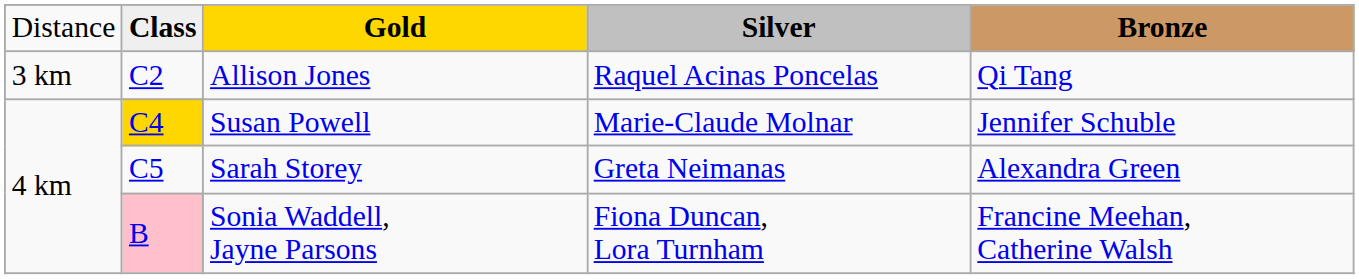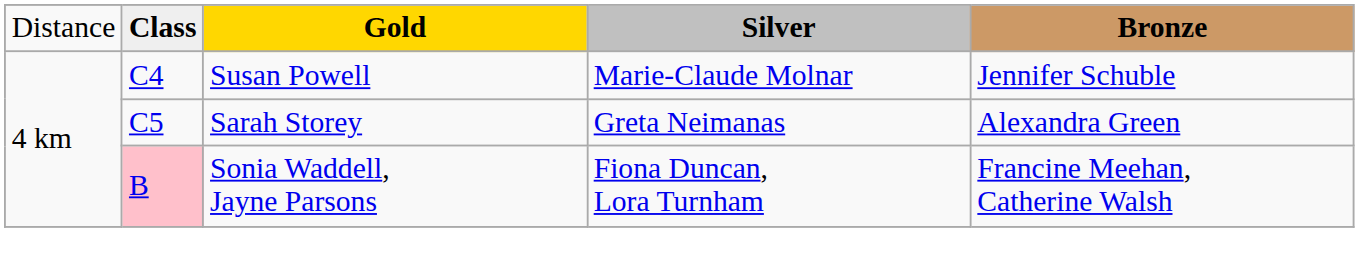- row: 3 km | C2 | Allison Jones | Raquel Acinas Poncelas | Qi Tang
Susan Powell | column 2: gold background -> no background
